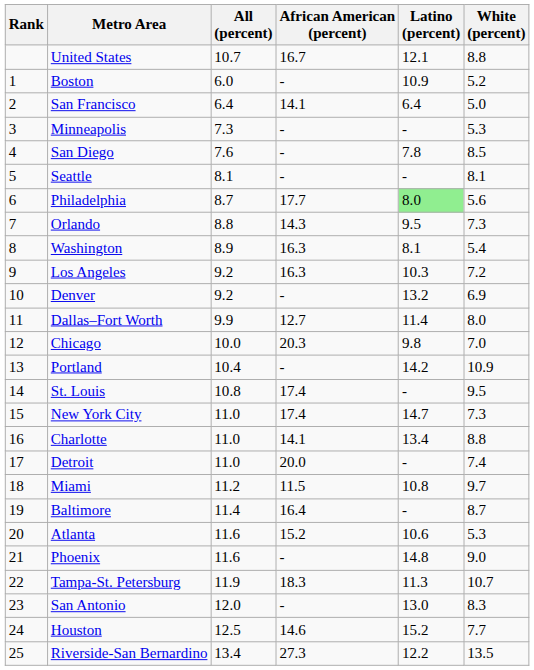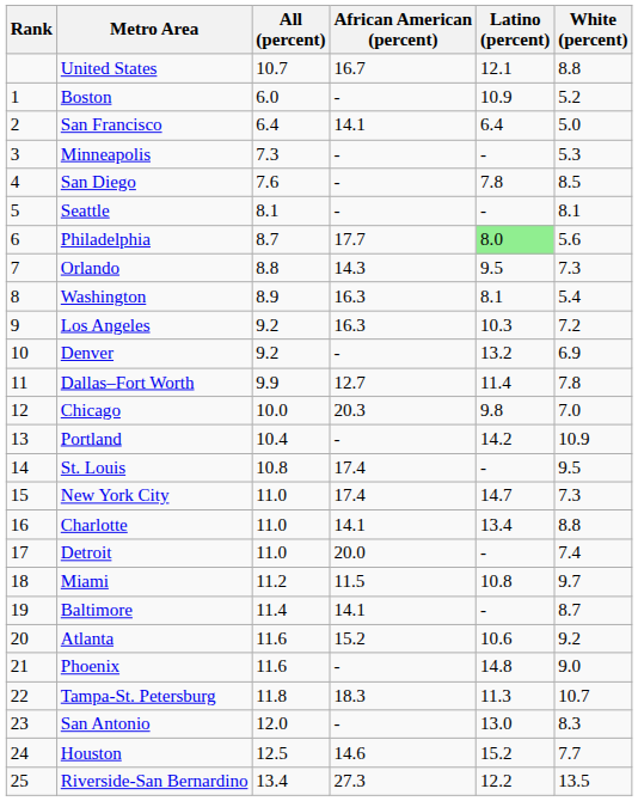Dallas–Fort Worth | White (percent): 8.0 -> 7.8
Baltimore | African American (percent): 16.4 -> 14.1
Atlanta | White (percent): 5.3 -> 9.2
Tampa-St. Petersburg | All (percent): 11.9 -> 11.8
